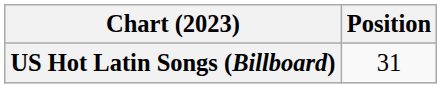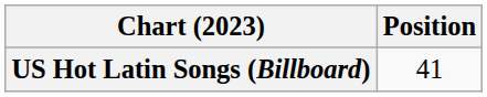US Hot Latin Songs (Billboard) | Position: 31 -> 41
